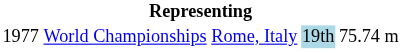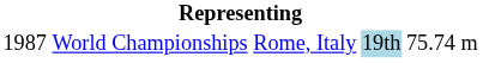World Championships | column 1: 1977 -> 1987
